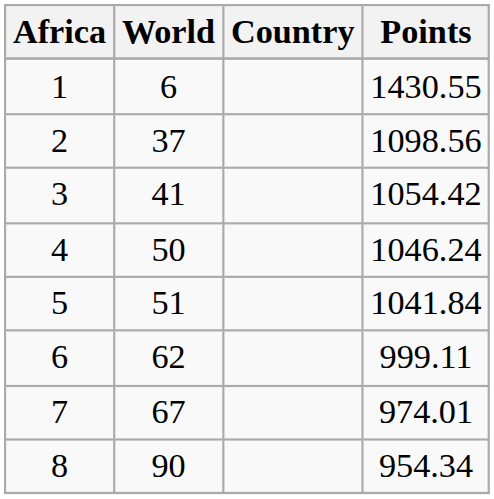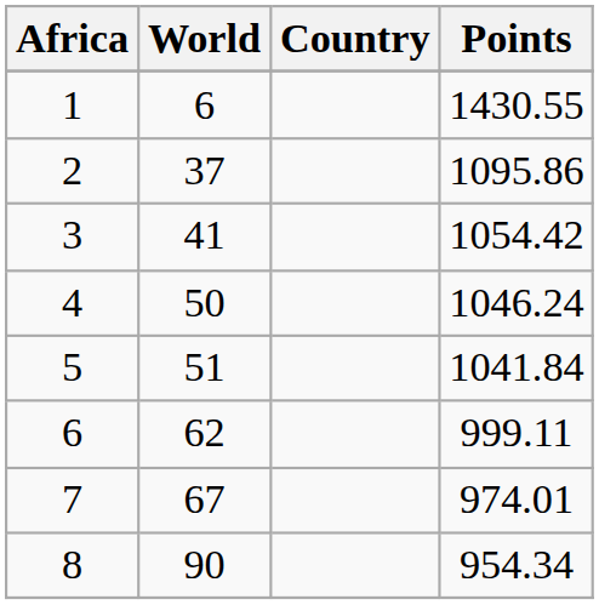2 | Points: 1098.56 -> 1095.86
